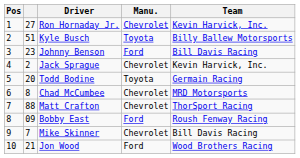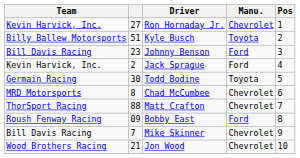columns swapped: Pos <-> Team
Jack Sprague | Manu.: Chevrolet -> Ford
Todd Bodine | column 2: 20 -> 30
Jon Wood | Manu.: Ford -> Chevrolet
